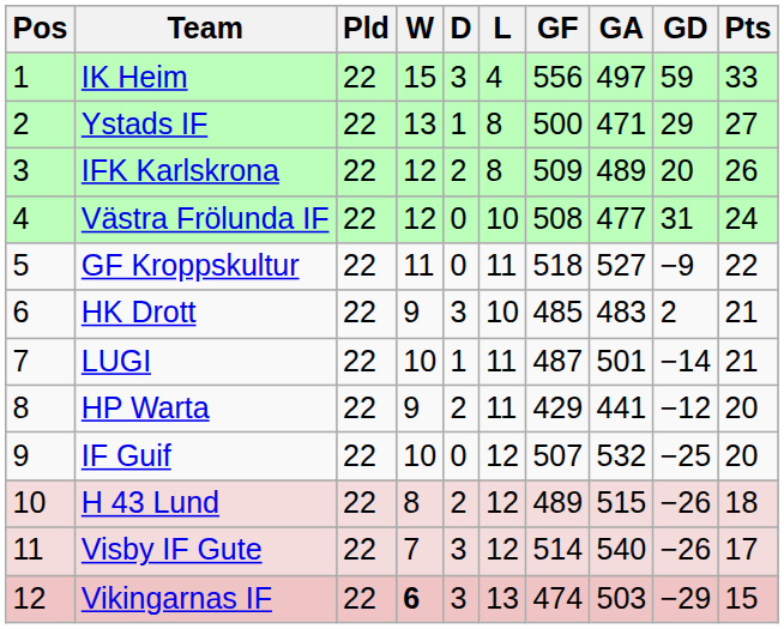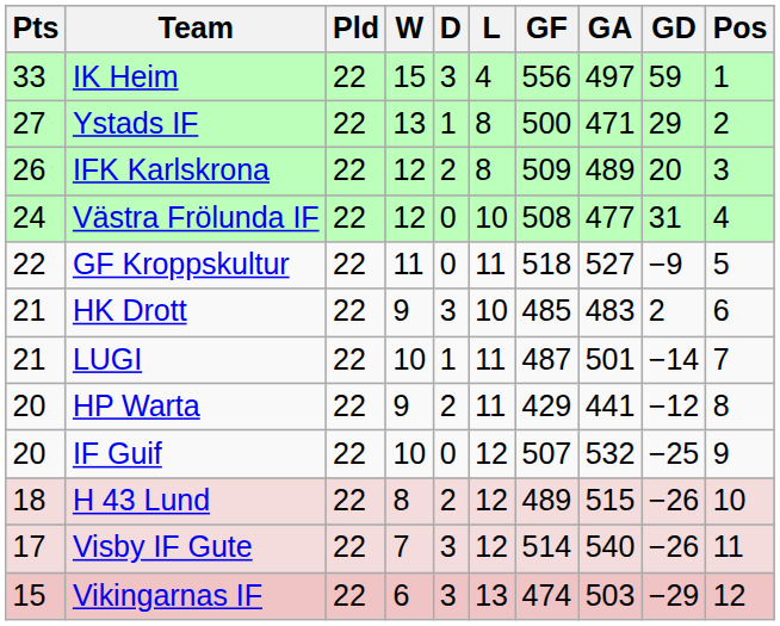columns swapped: Pos <-> Pts
Vikingarnas IF | W: bold -> normal
